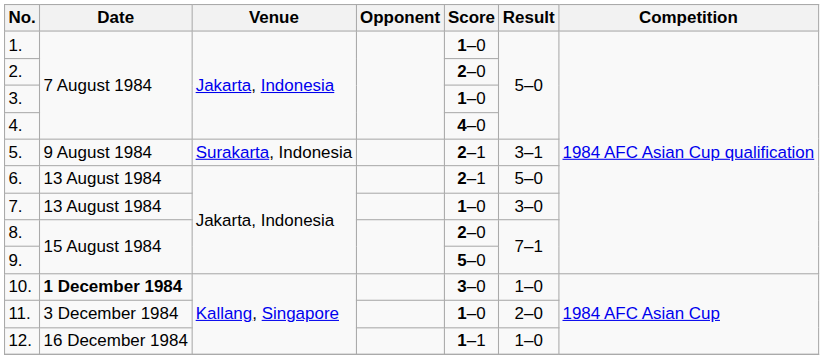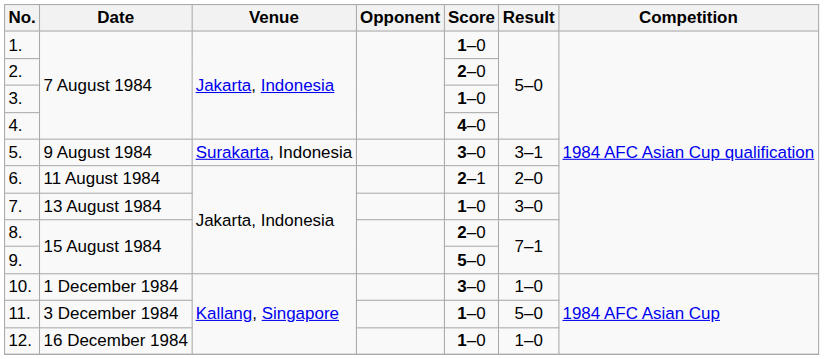5. | Score: 2–1 -> 3–0
6. | Date: 13 August 1984 -> 11 August 1984
6. | Result: 5–0 -> 2–0
10. | Date: bold -> normal
11. | Result: 2–0 -> 5–0
12. | Score: 1–1 -> 1–0
